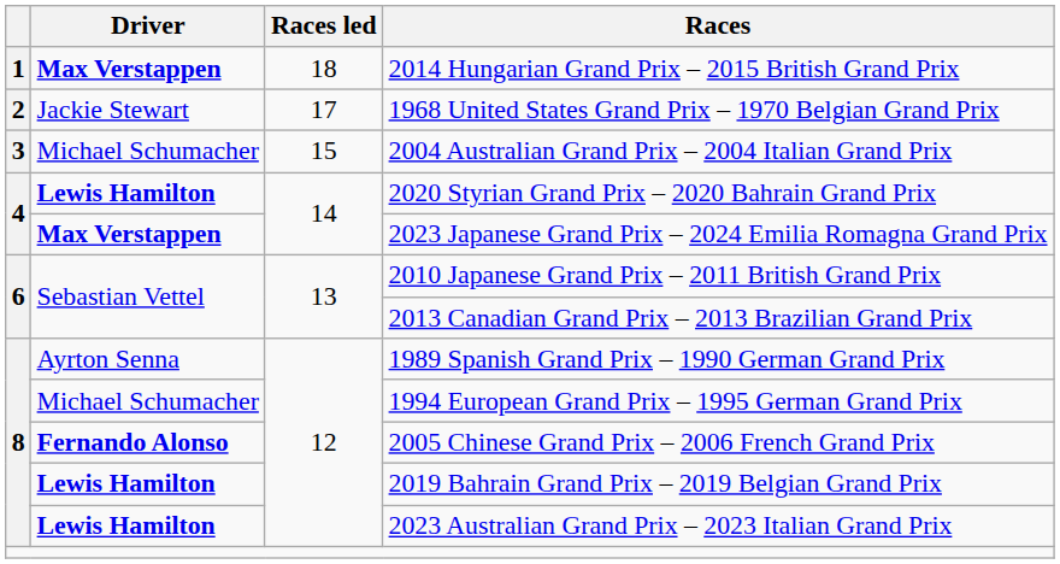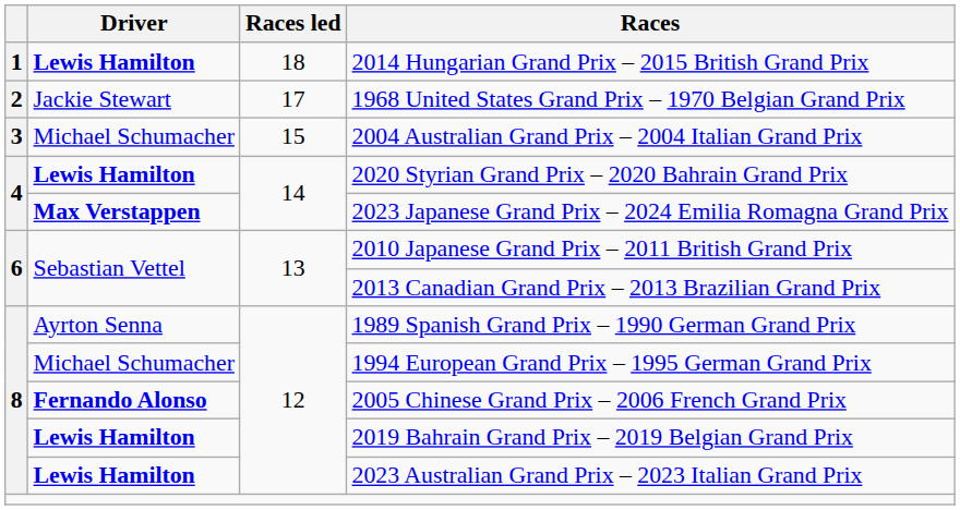2014 Hungarian Grand Prix – 2015 British Grand Prix | Driver: Max Verstappen -> Lewis Hamilton
